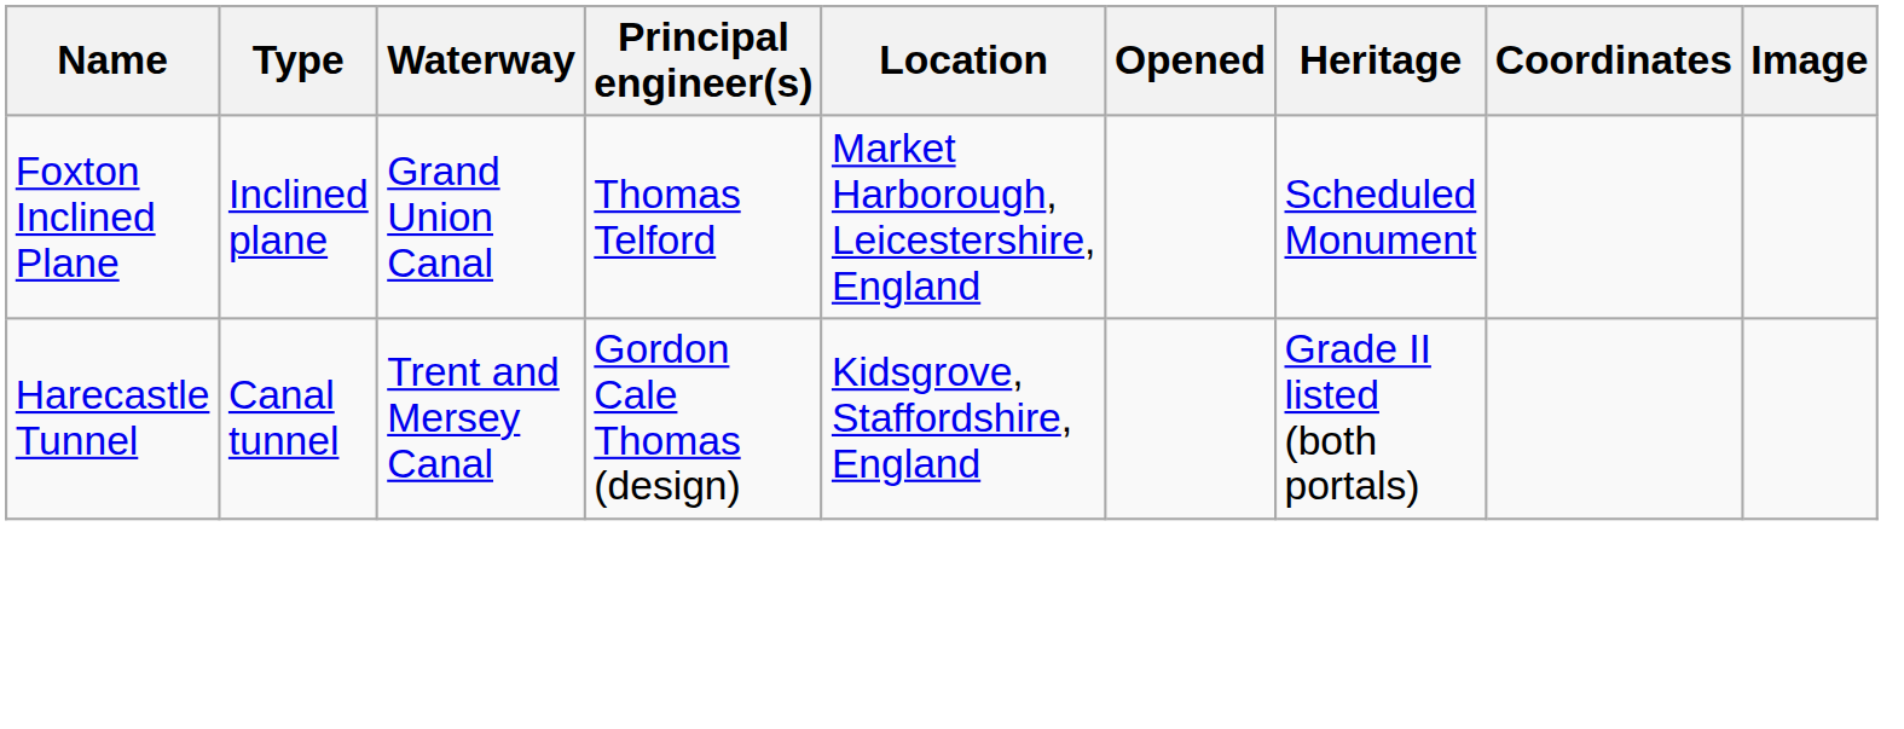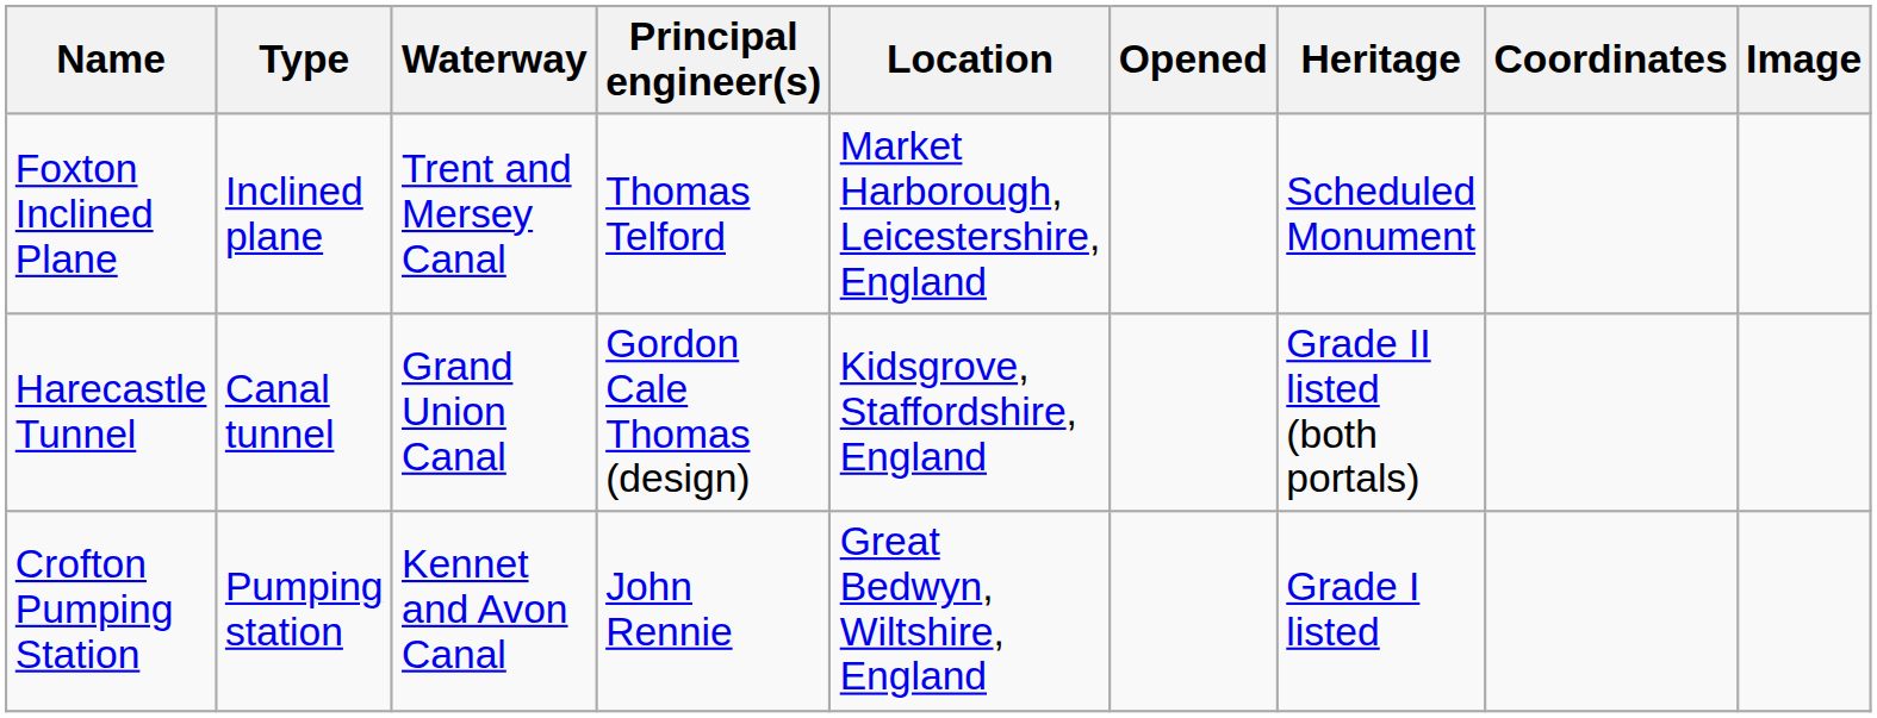Foxton Inclined Plane | Waterway: Grand Union Canal -> Trent and Mersey Canal
Harecastle Tunnel | Waterway: Trent and Mersey Canal -> Grand Union Canal
+ row: Crofton Pumping Station | Pumping station | Kennet and Avon Canal | John Rennie | Great Bedwyn, Wiltshire, England | Grade I listed
